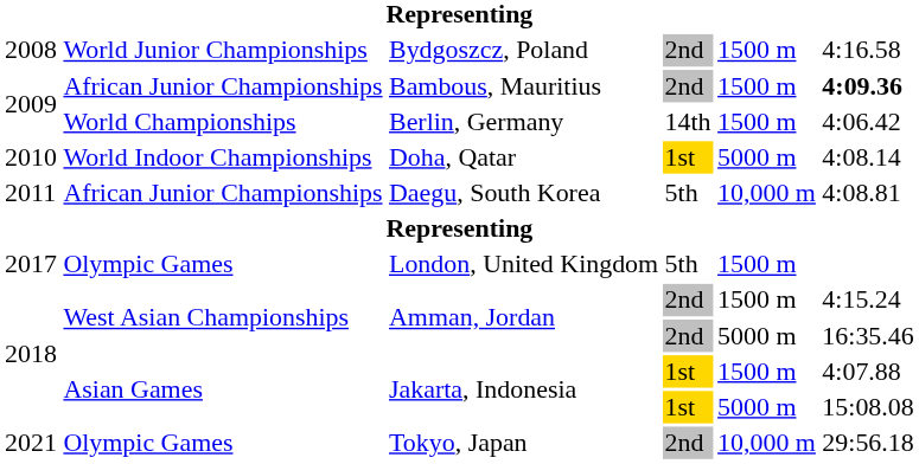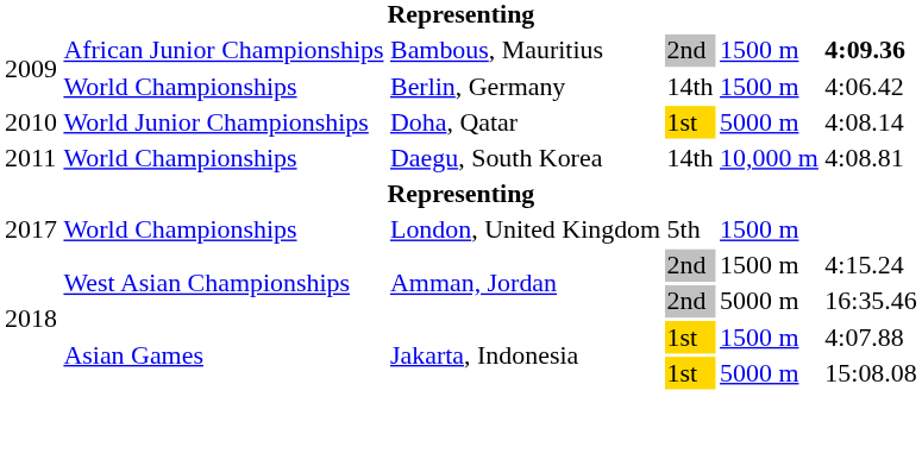- row: 2008 | World Junior Championships | Bydgoszcz, Poland | 2nd | 1500 m | 4:16.58
Doha, Qatar | column 2: World Indoor Championships -> World Junior Championships
Daegu, South Korea | column 2: African Junior Championships -> World Championships
Daegu, South Korea | column 4: 5th -> 14th
London, United Kingdom | column 2: Olympic Games -> World Championships
- row: 2021 | Olympic Games | Tokyo, Japan | 2nd | 10,000 m | 29:56.18
